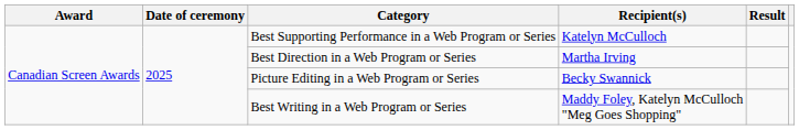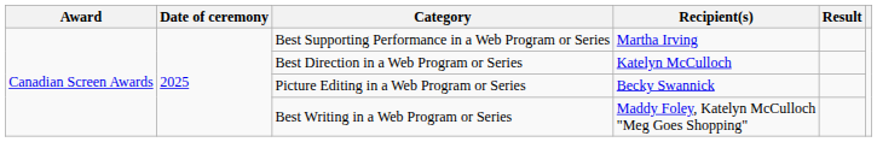Best Supporting Performance in a Web Program or Series | Recipient(s): Katelyn McCulloch -> Martha Irving
Best Direction in a Web Program or Series | Recipient(s): Martha Irving -> Katelyn McCulloch
